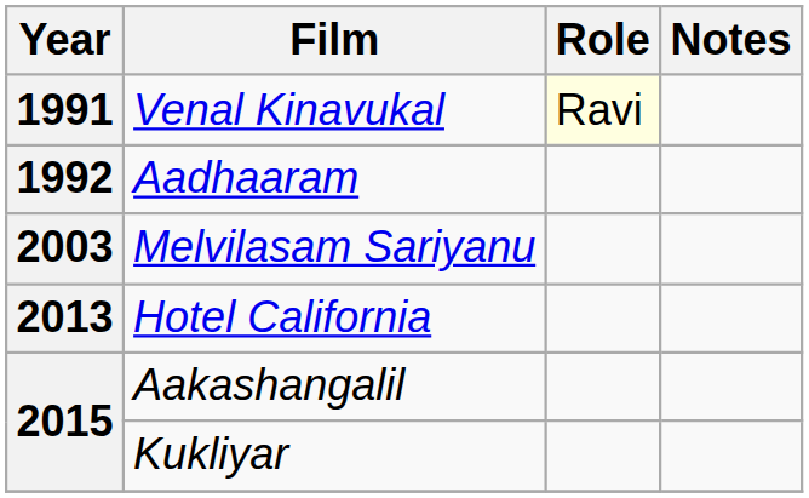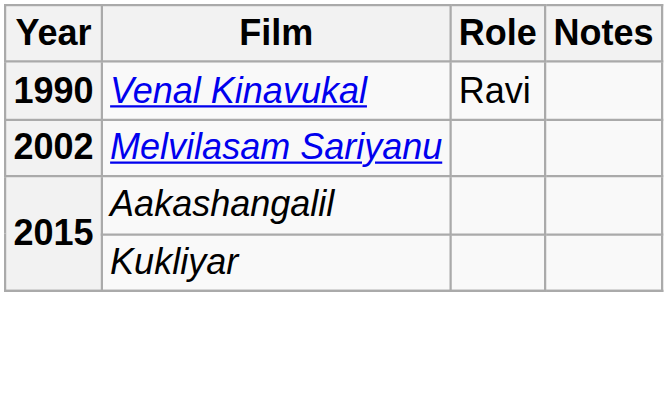Venal Kinavukal | Year: 1991 -> 1990
Venal Kinavukal | Role: lightyellow background -> no background
- row: 1992 | Aadhaaram
Melvilasam Sariyanu | Year: 2003 -> 2002
- row: 2013 | Hotel California
